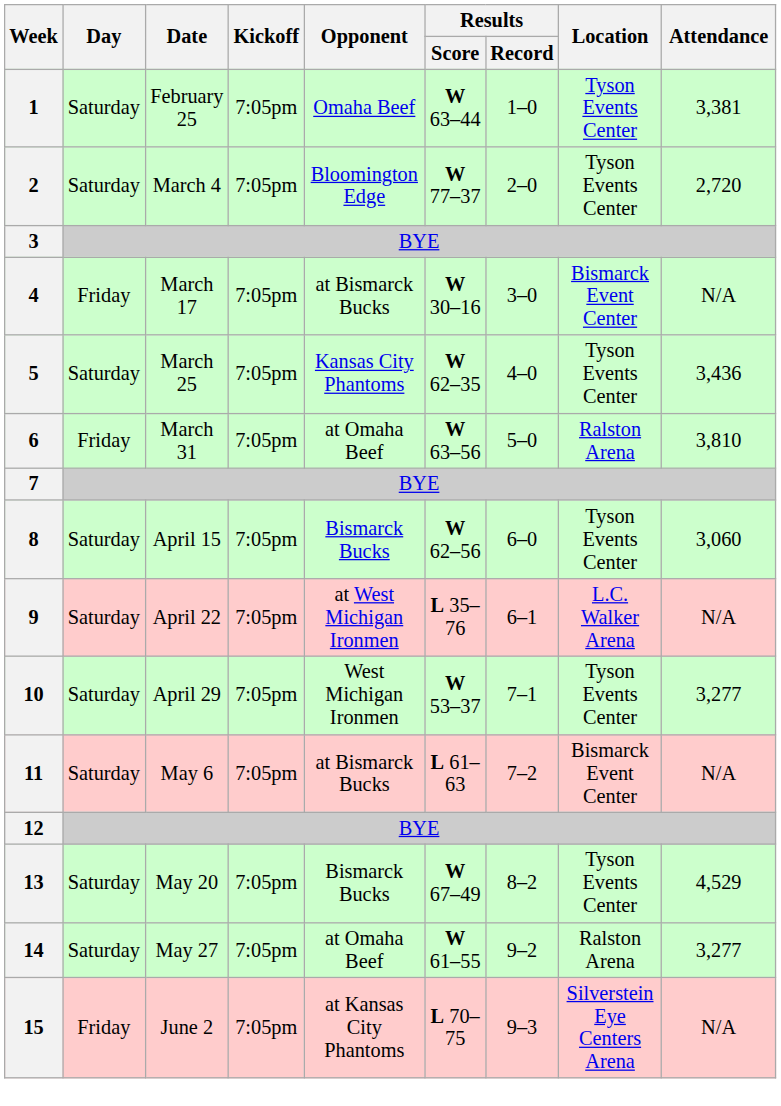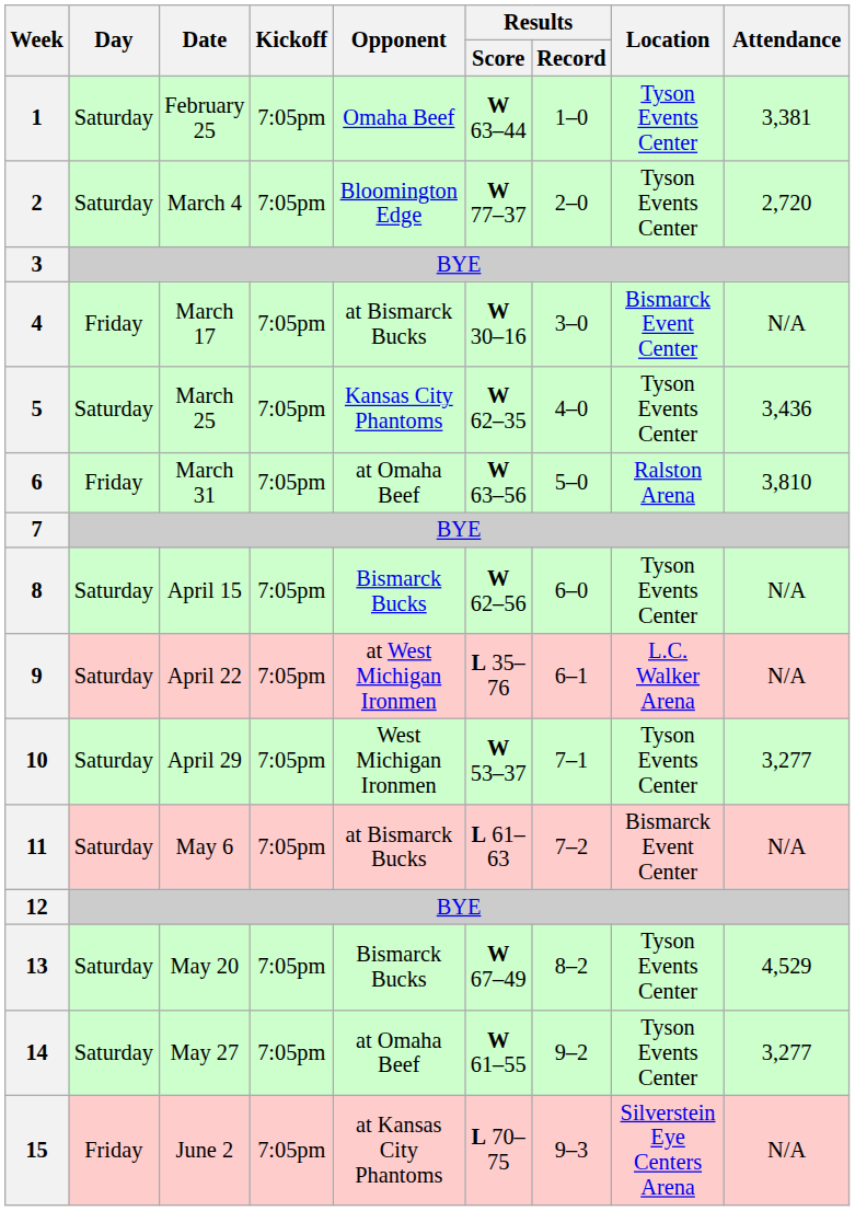8 | Attendance: 3,060 -> N/A
14 | Location: Ralston Arena -> Tyson Events Center
